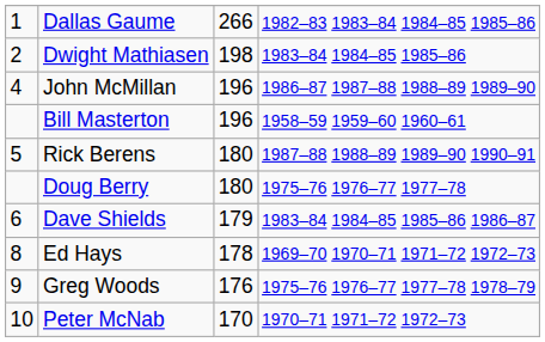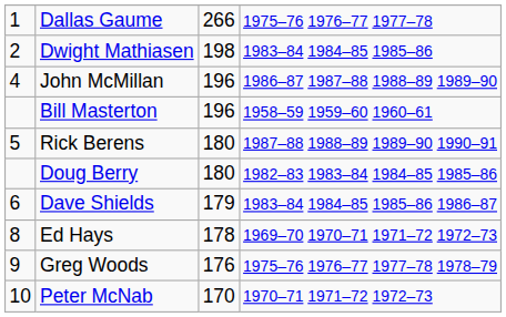Dallas Gaume | column 4: 1982–83 1983–84 1984–85 1985–86 -> 1975–76 1976–77 1977–78
Doug Berry | column 4: 1975–76 1976–77 1977–78 -> 1982–83 1983–84 1984–85 1985–86
